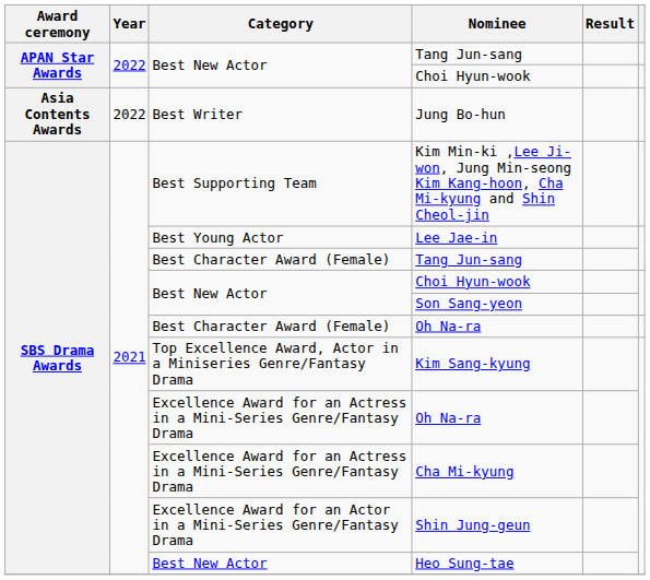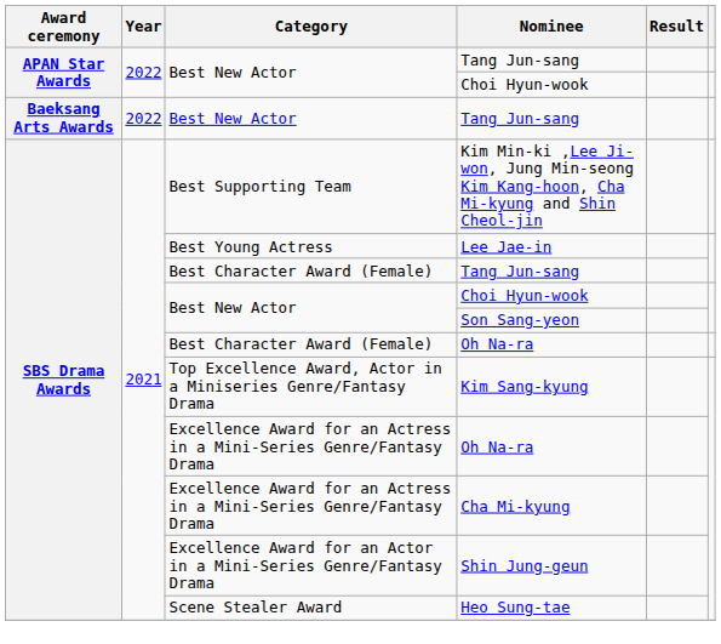- row: Asia Contents Awards | 2022 | Best Writer | Jung Bo-hun
+ row: Baeksang Arts Awards | 2022 | Best New Actor | Tang Jun-sang
Lee Jae-in | Category: Best Young Actor -> Best Young Actress
Heo Sung-tae | Category: Best New Actor -> Scene Stealer Award
